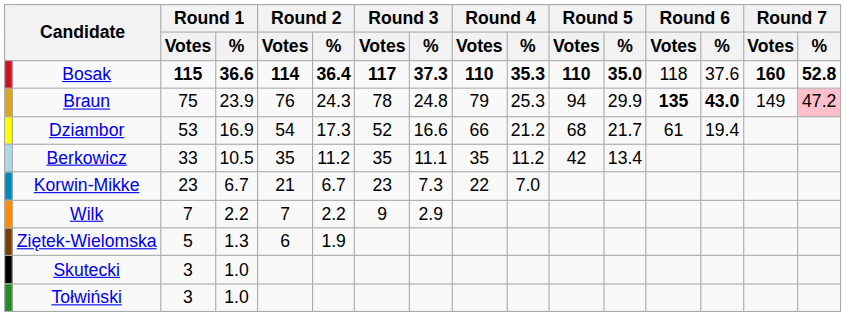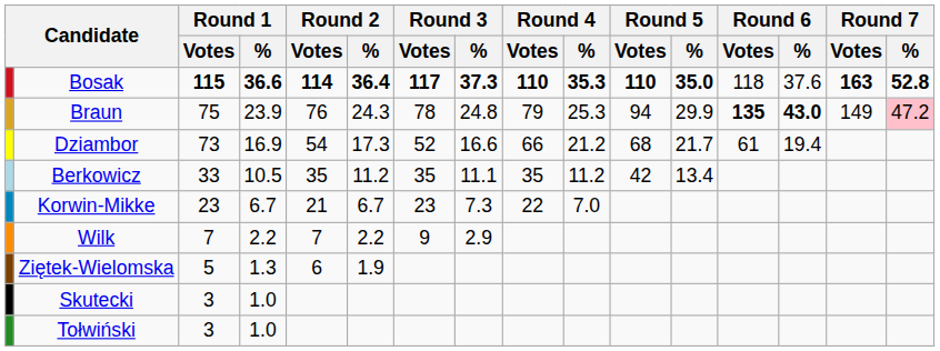Bosak | Round 7 / Votes: 160 -> 163
Dziambor | Round 1 / Votes: 53 -> 73
